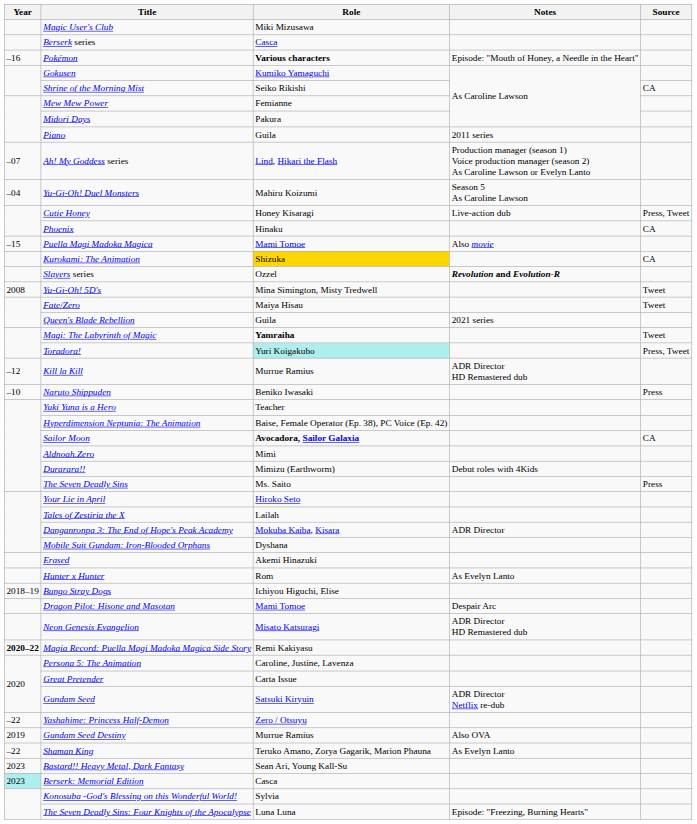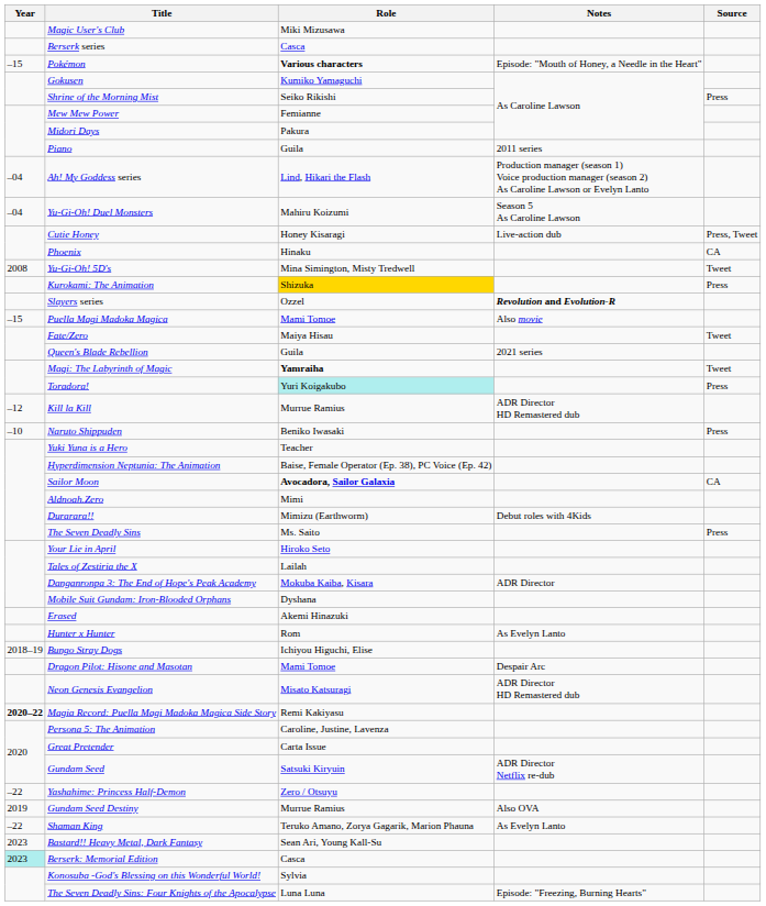Pokémon | Year: –16 -> –15
Shrine of the Morning Mist | Source: CA -> Press
Ah! My Goddess series | Year: –07 -> –04
rows swapped: Yu-Gi-Oh! 5D's <-> Puella Magi Madoka Magica
Kurokami: The Animation | Source: CA -> Press
Toradora! | Source: Press, Tweet -> Press
